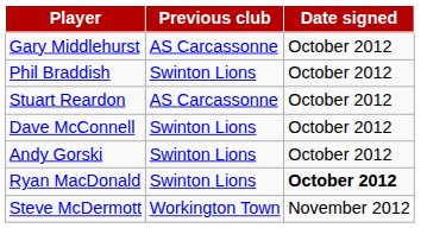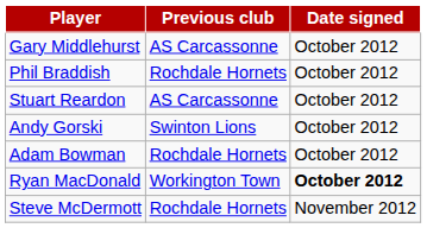Phil Braddish | Previous club: Swinton Lions -> Rochdale Hornets
- row: Dave McConnell | Swinton Lions | October 2012
+ row: Adam Bowman | Rochdale Hornets | October 2012
Ryan MacDonald | Previous club: Swinton Lions -> Workington Town
Steve McDermott | Previous club: Workington Town -> Rochdale Hornets
